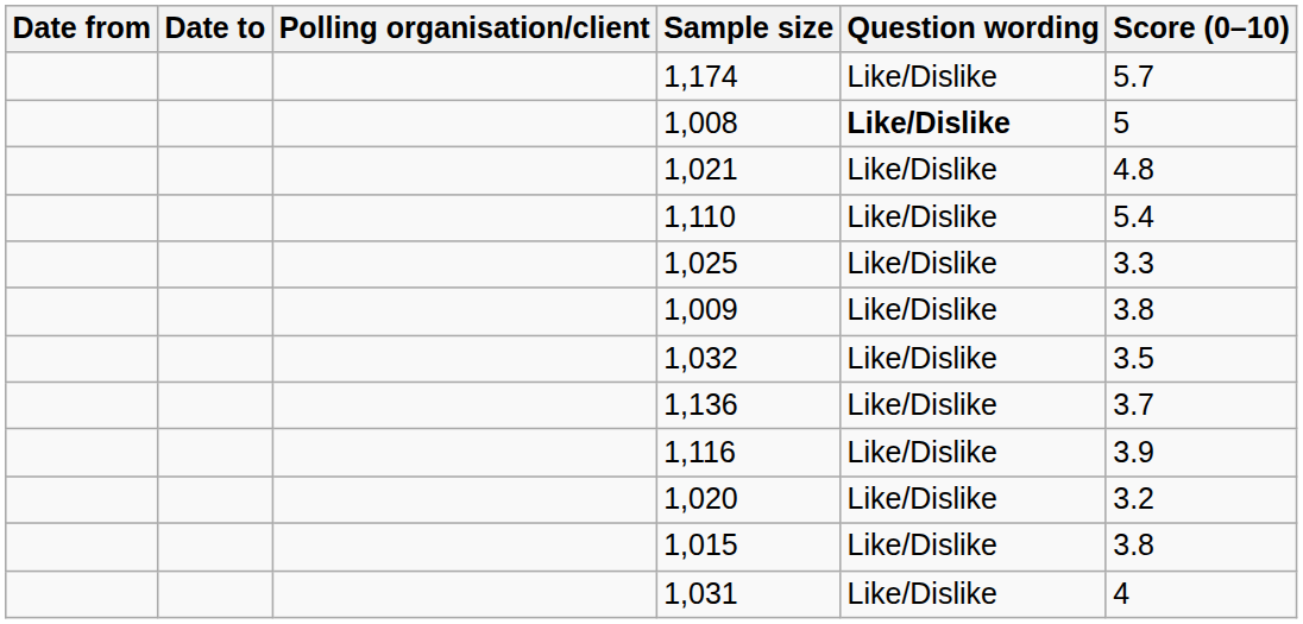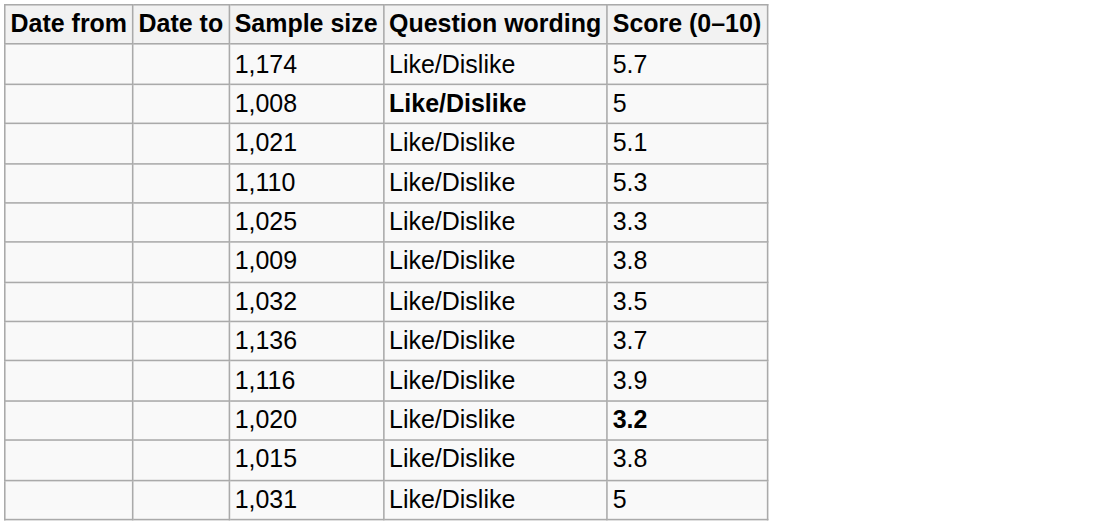- column: Polling organisation/client
1,021 | Score (0–10): 4.8 -> 5.1
1,110 | Score (0–10): 5.4 -> 5.3
1,020 | Score (0–10): normal -> bold
1,031 | Score (0–10): 4 -> 5
